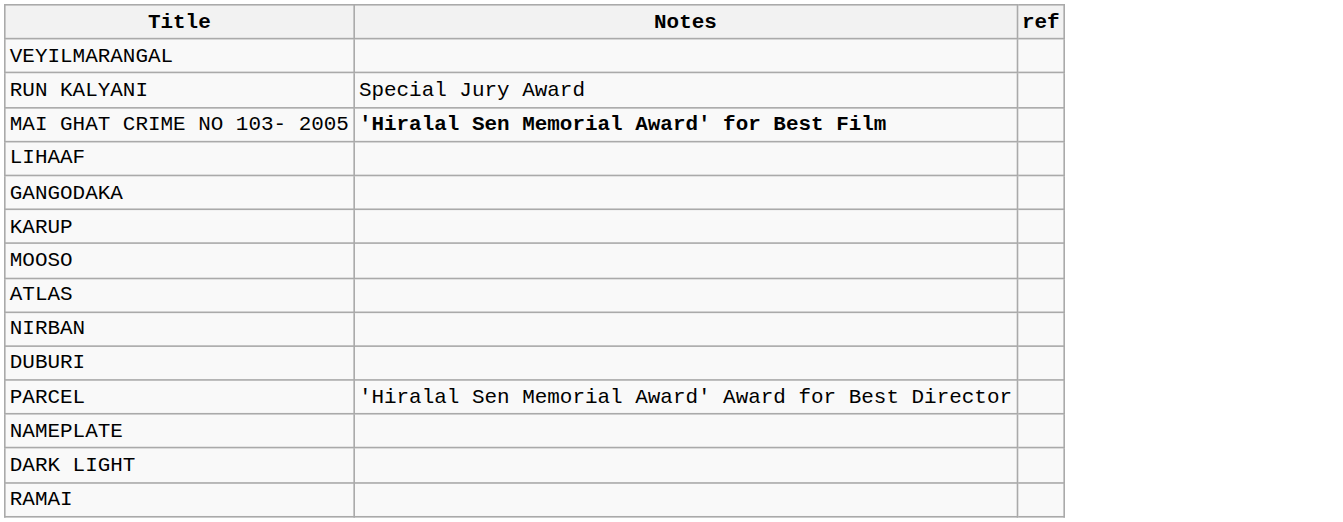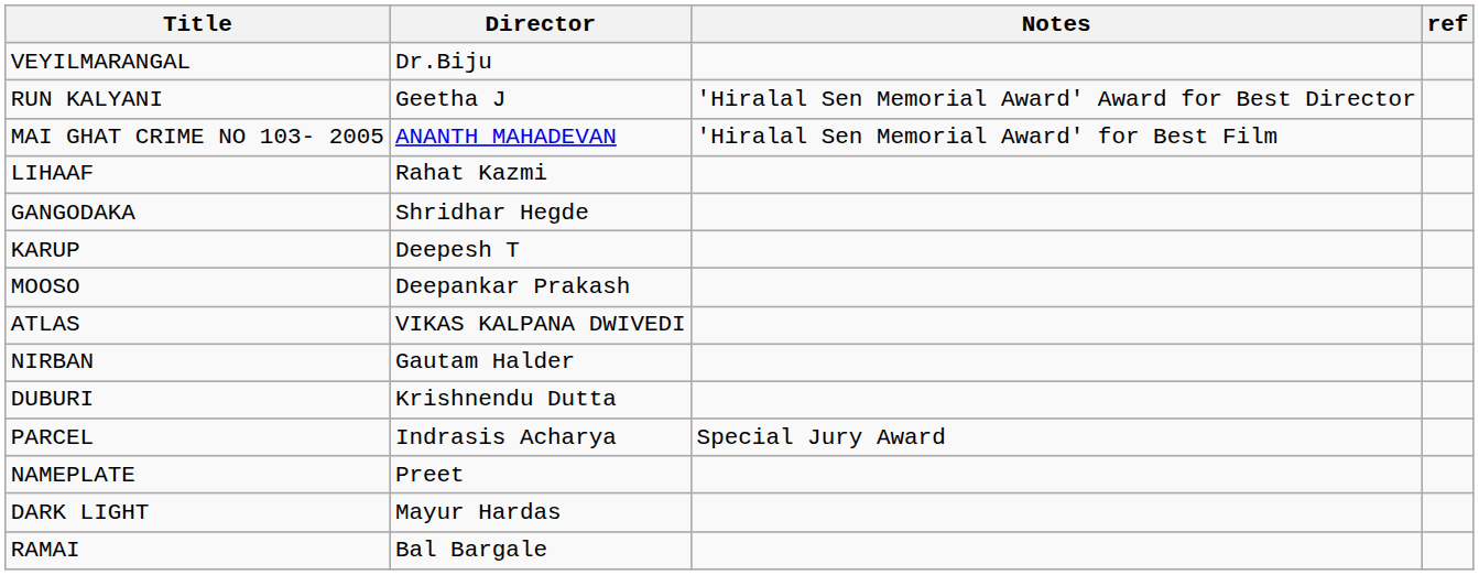+ column: Director | Dr.Biju | Geetha J | ANANTH MAHADEVAN | Rahat Kazmi | Shridhar Hegde | Deepesh T | Deepankar Prakash | VIKAS KALPANA DWIVEDI | Gautam Halder | Krishnendu Dutta | Indrasis Acharya | Preet | Mayur Hardas | Bal Bargale
RUN KALYANI | Notes: Special Jury Award -> 'Hiralal Sen Memorial Award' Award for Best Director
MAI GHAT CRIME NO 103- 2005 | Notes: bold -> normal
PARCEL | Notes: 'Hiralal Sen Memorial Award' Award for Best Director -> Special Jury Award
